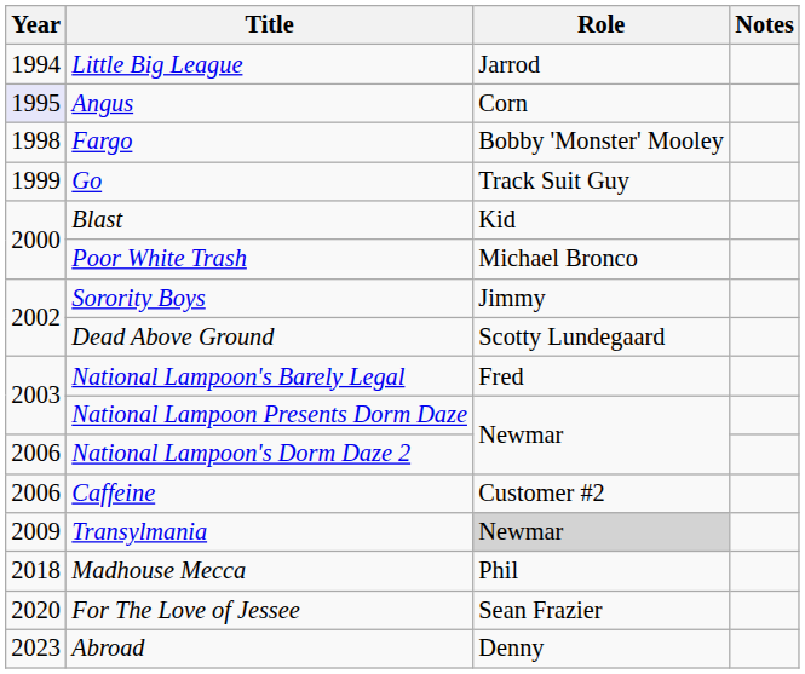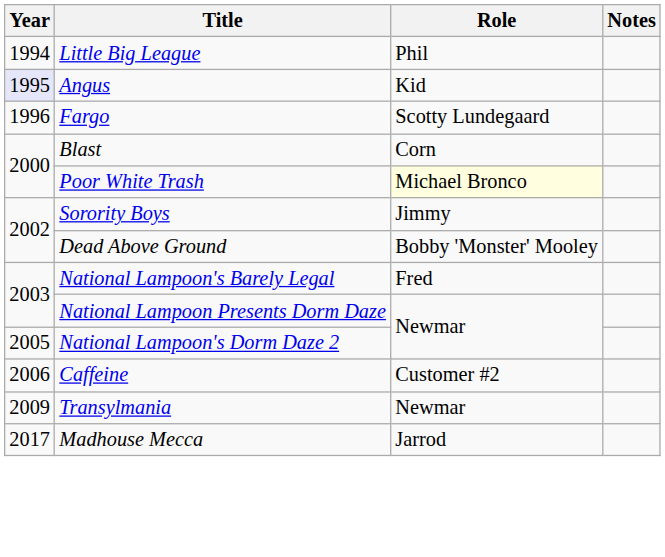Little Big League | Role: Jarrod -> Phil
Angus | Role: Corn -> Kid
Fargo | Year: 1998 -> 1996
Fargo | Role: Bobby 'Monster' Mooley -> Scotty Lundegaard
- row: 1999 | Go | Track Suit Guy
Blast | Role: Kid -> Corn
Poor White Trash | Role: no background -> lightyellow background
Dead Above Ground | Role: Scotty Lundegaard -> Bobby 'Monster' Mooley
National Lampoon's Dorm Daze 2 | Year: 2006 -> 2005
Transylmania | Role: lightgrey background -> no background
Madhouse Mecca | Year: 2018 -> 2017
Madhouse Mecca | Role: Phil -> Jarrod
- row: 2020 | For The Love of Jessee | Sean Frazier
- row: 2023 | Abroad | Denny
